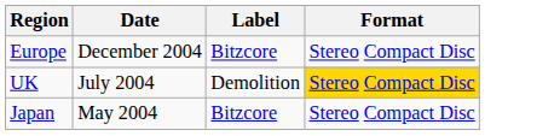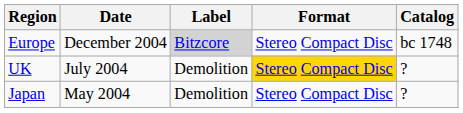+ column: Catalog | bc 1748 | ? | ?
Europe | Label: no background -> lightgrey background
Japan | Label: Bitzcore -> Demolition
